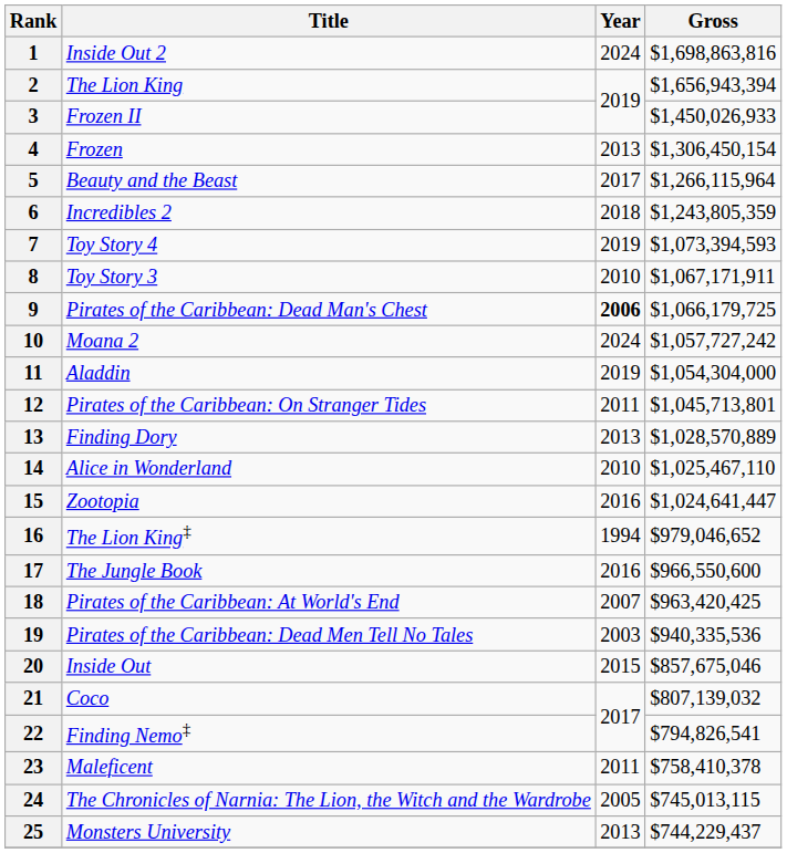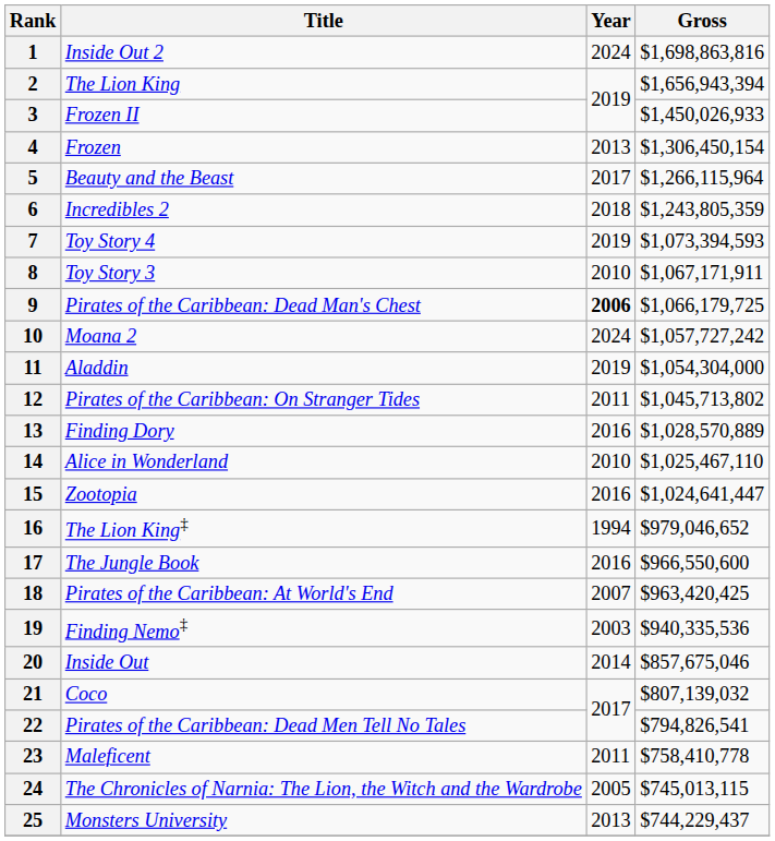12 | Gross: $1,045,713,801 -> $1,045,713,802
13 | Year: 2013 -> 2016
19 | Title: Pirates of the Caribbean: Dead Men Tell No Tales -> Finding Nemo‡
20 | Year: 2015 -> 2014
22 | Title: Finding Nemo‡ -> Pirates of the Caribbean: Dead Men Tell No Tales
23 | Gross: $758,410,378 -> $758,410,778
